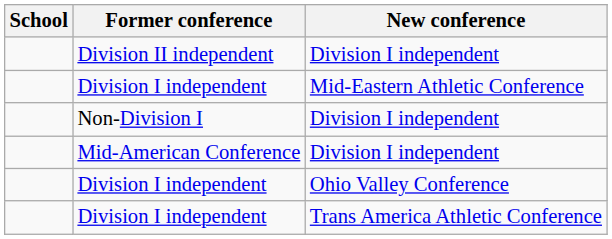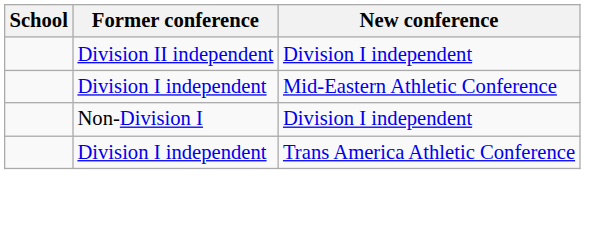- row: Mid-American Conference | Division I independent
- row: Division I independent | Ohio Valley Conference
